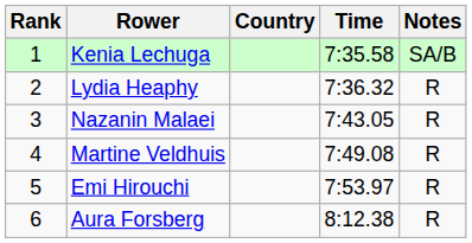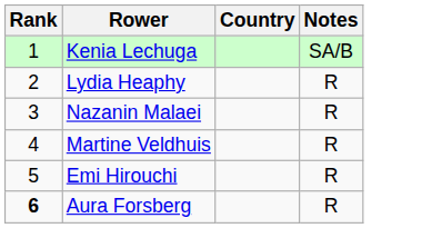- column: Time | 7:35.58 | 7:36.32 | 7:43.05 | 7:49.08 | 7:53.97 | 8:12.38
Aura Forsberg | Rank: normal -> bold
